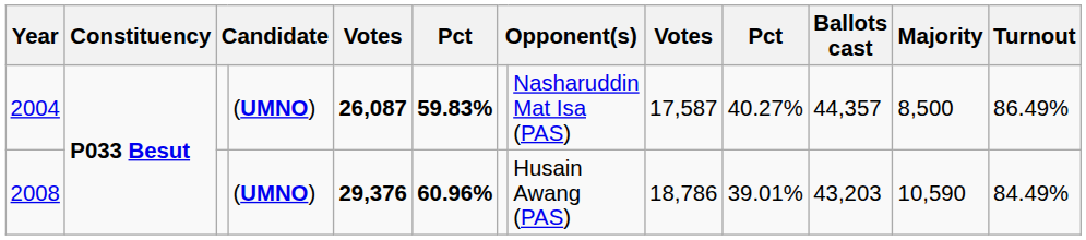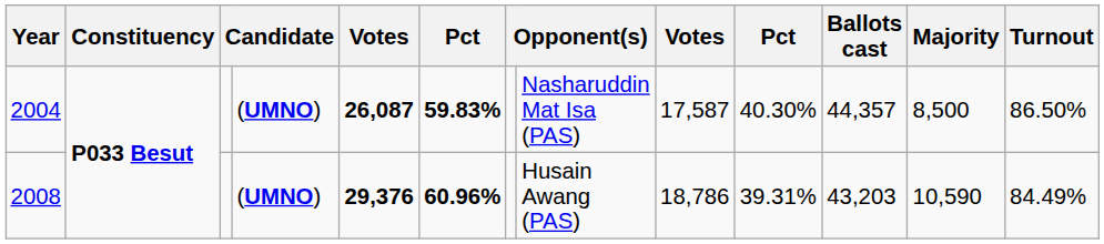2004 | column 10: 40.27% -> 40.30%
2004 | Turnout: 86.49% -> 86.50%
2008 | column 10: 39.01% -> 39.31%
